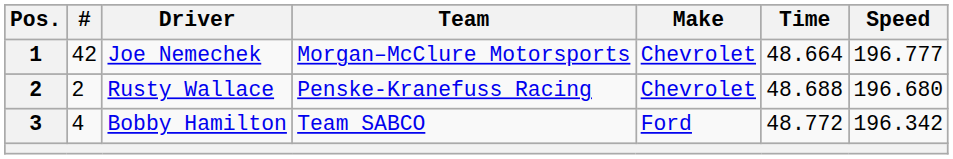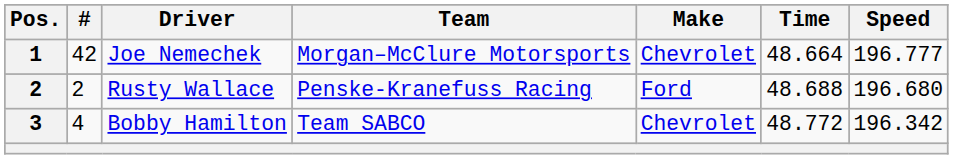Rusty Wallace | Make: Chevrolet -> Ford
Bobby Hamilton | Make: Ford -> Chevrolet
